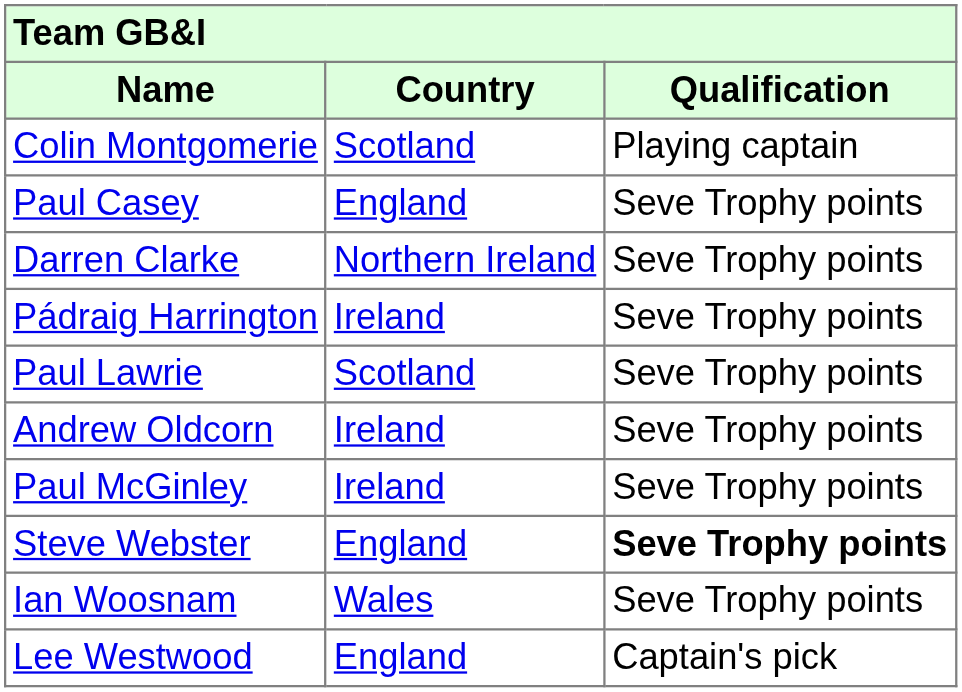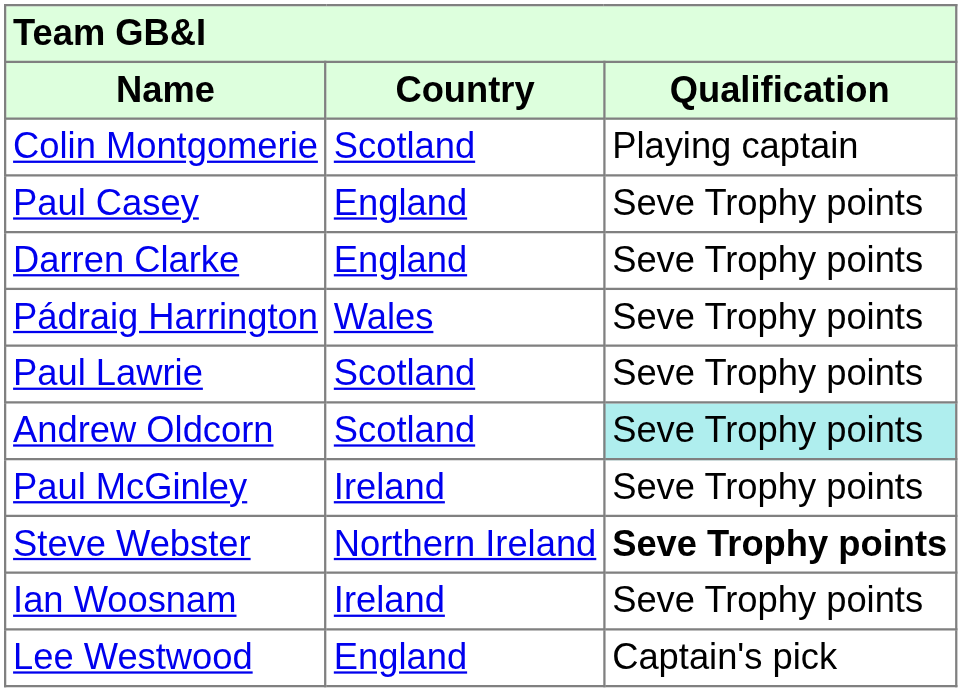Darren Clarke | Country: Northern Ireland -> England
Pádraig Harrington | Country: Ireland -> Wales
Andrew Oldcorn | Country: Ireland -> Scotland
Andrew Oldcorn | Qualification: no background -> paleturquoise background
Steve Webster | Country: England -> Northern Ireland
Ian Woosnam | Country: Wales -> Ireland
